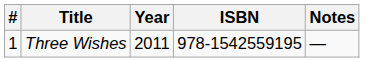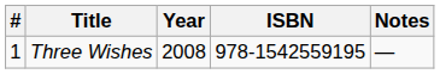Three Wishes | Year: 2011 -> 2008
